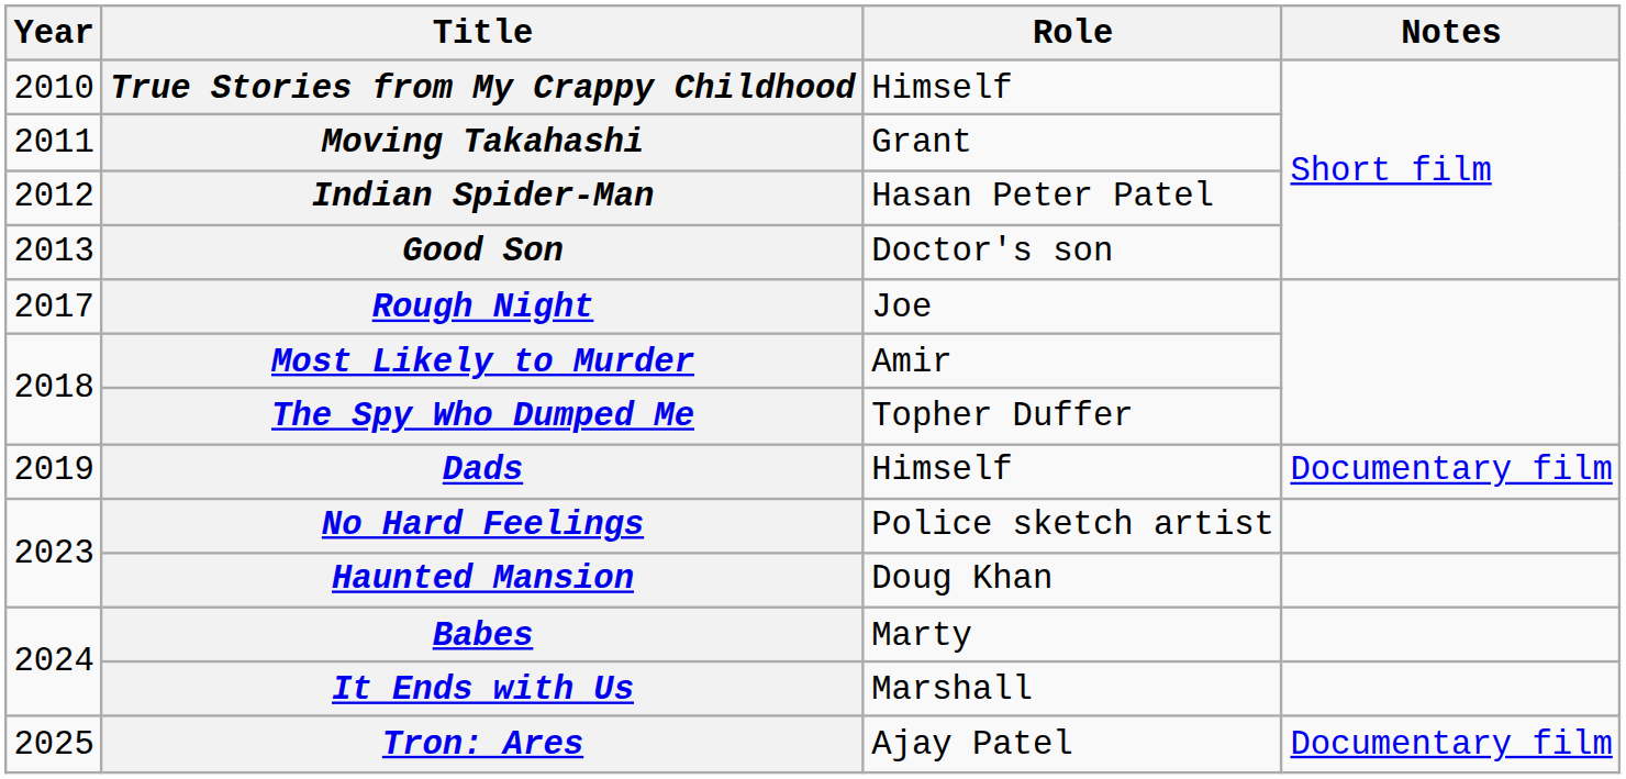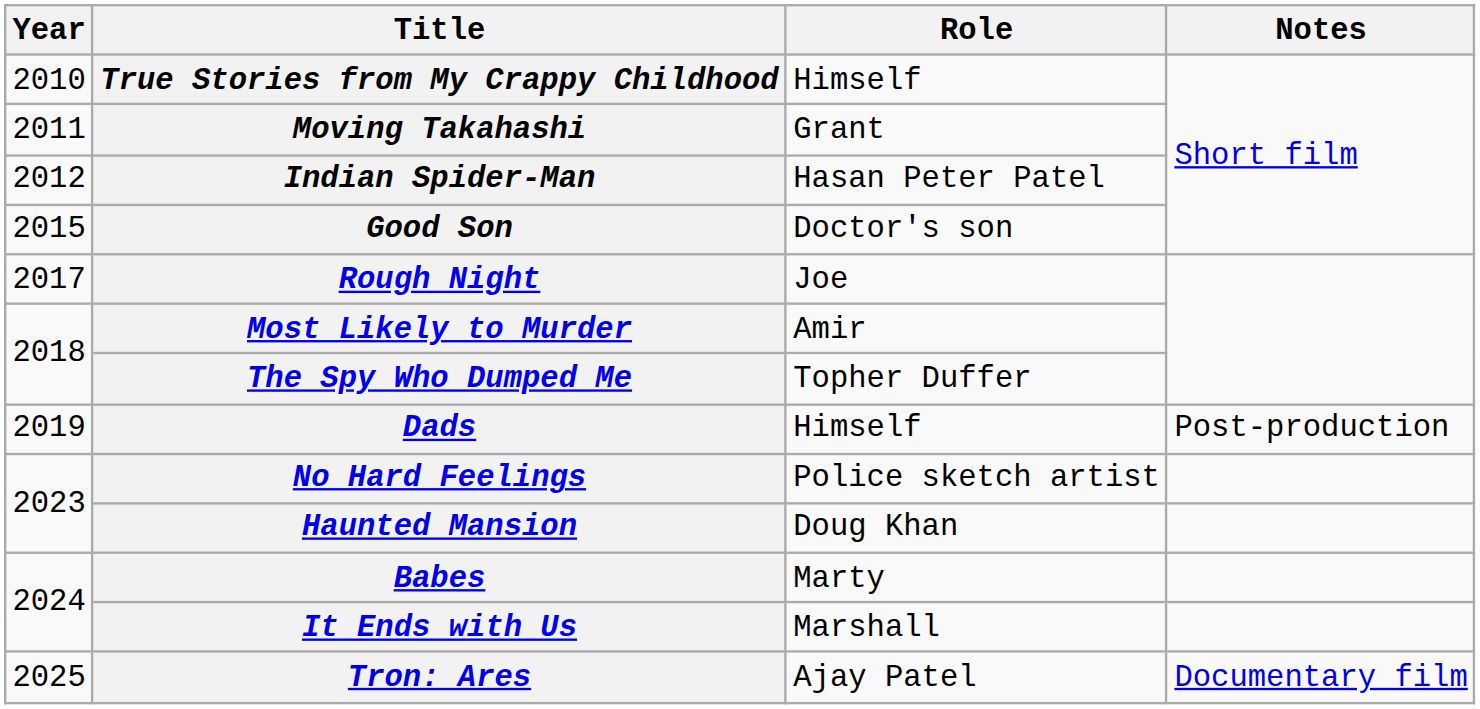Good Son | Year: 2013 -> 2015
Dads | Notes: Documentary film -> Post-production
